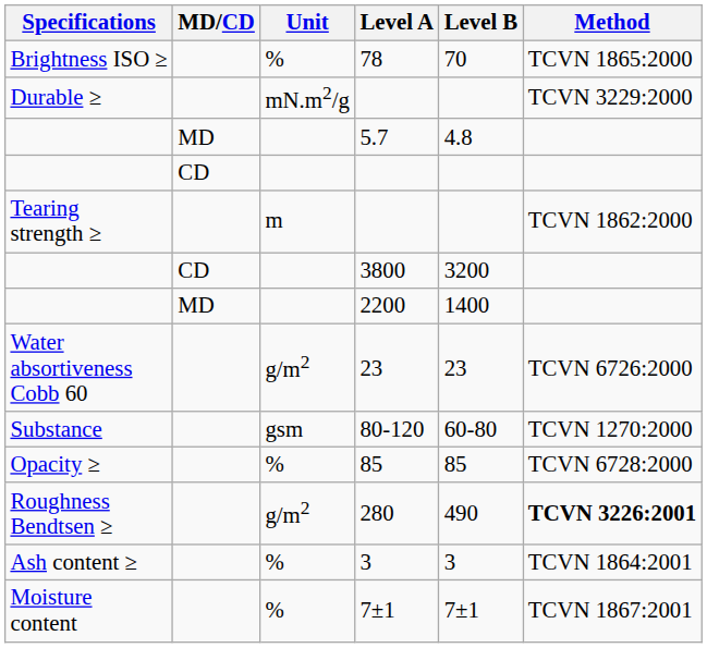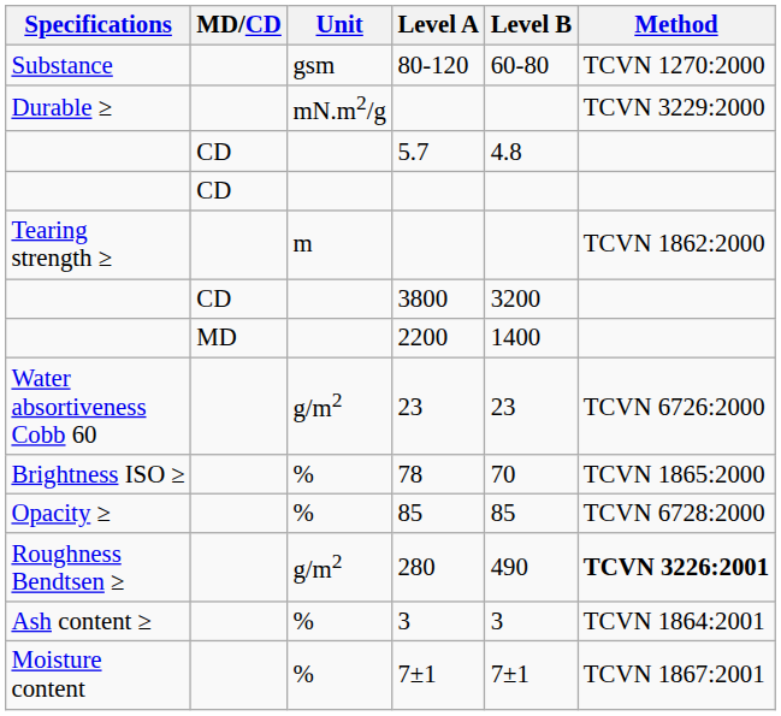rows swapped: 80-120 <-> 78
5.7 | MD/CD: MD -> CD
